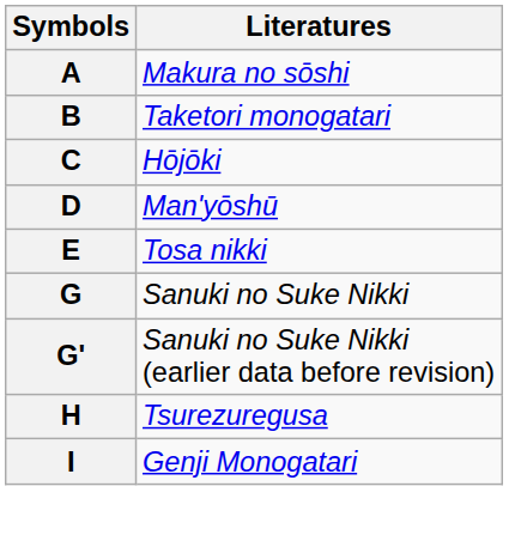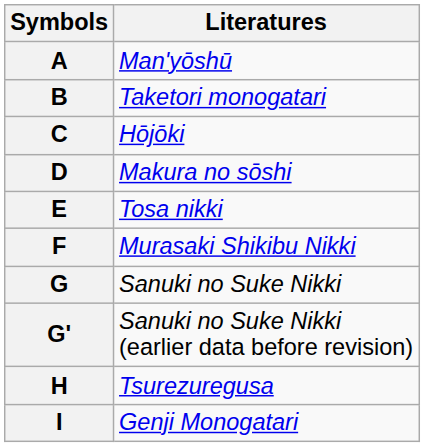A | Literatures: Makura no sōshi -> Man'yōshū
D | Literatures: Man'yōshū -> Makura no sōshi
+ row: F | Murasaki Shikibu Nikki
